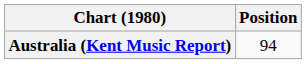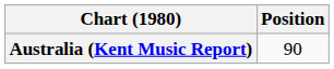Australia (Kent Music Report) | Position: 94 -> 90
